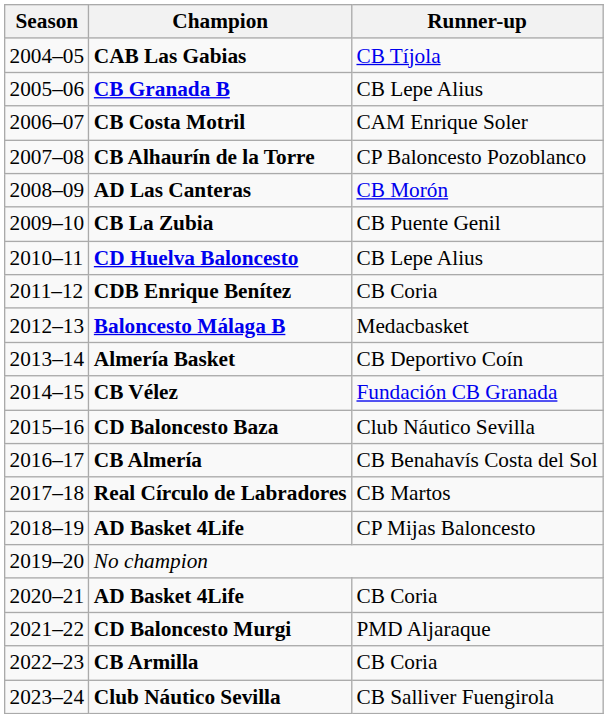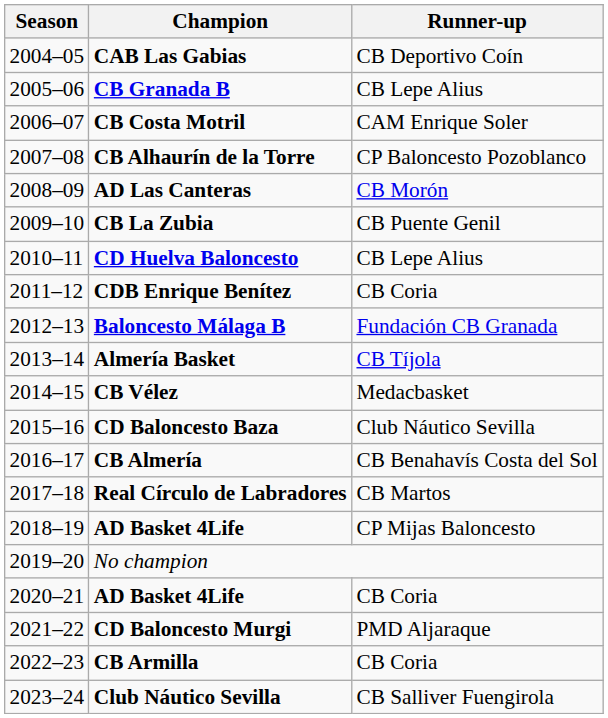CAB Las Gabias | Runner-up: CB Tíjola -> CB Deportivo Coín
Baloncesto Málaga B | Runner-up: Medacbasket -> Fundación CB Granada
Almería Basket | Runner-up: CB Deportivo Coín -> CB Tíjola
CB Vélez | Runner-up: Fundación CB Granada -> Medacbasket
